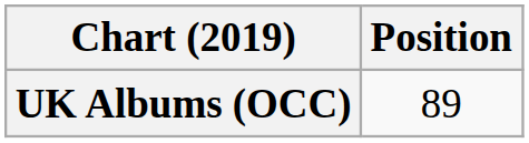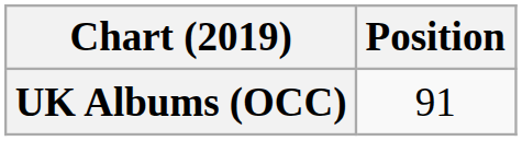UK Albums (OCC) | Position: 89 -> 91
